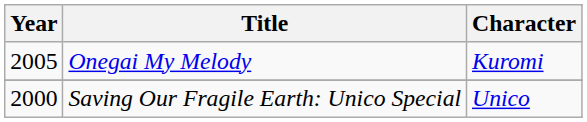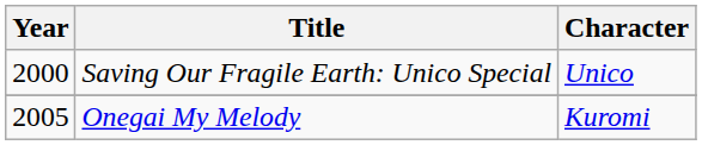rows swapped: Saving Our Fragile Earth: Unico Special <-> Onegai My Melody
